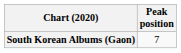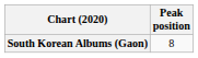South Korean Albums (Gaon) | Peak position: 7 -> 8
